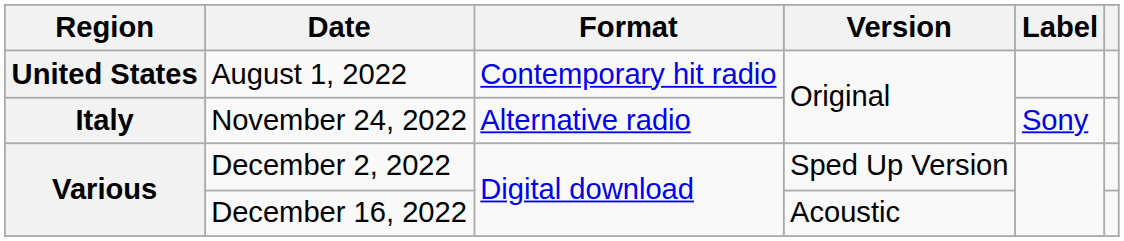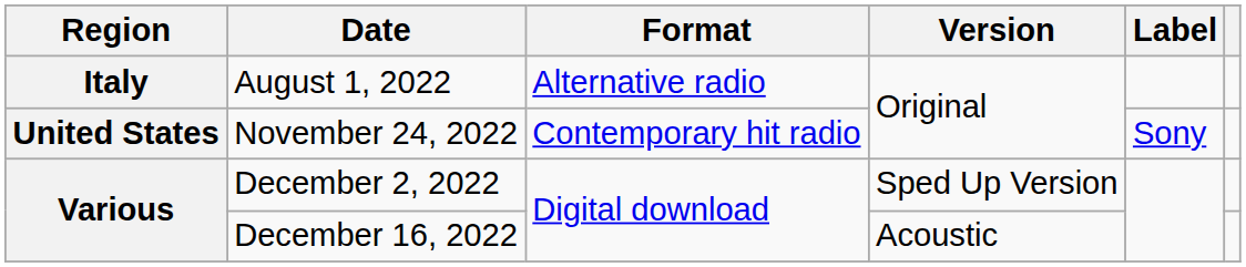August 1, 2022 | Region: United States -> Italy
August 1, 2022 | Format: Contemporary hit radio -> Alternative radio
November 24, 2022 | Region: Italy -> United States
November 24, 2022 | Format: Alternative radio -> Contemporary hit radio
